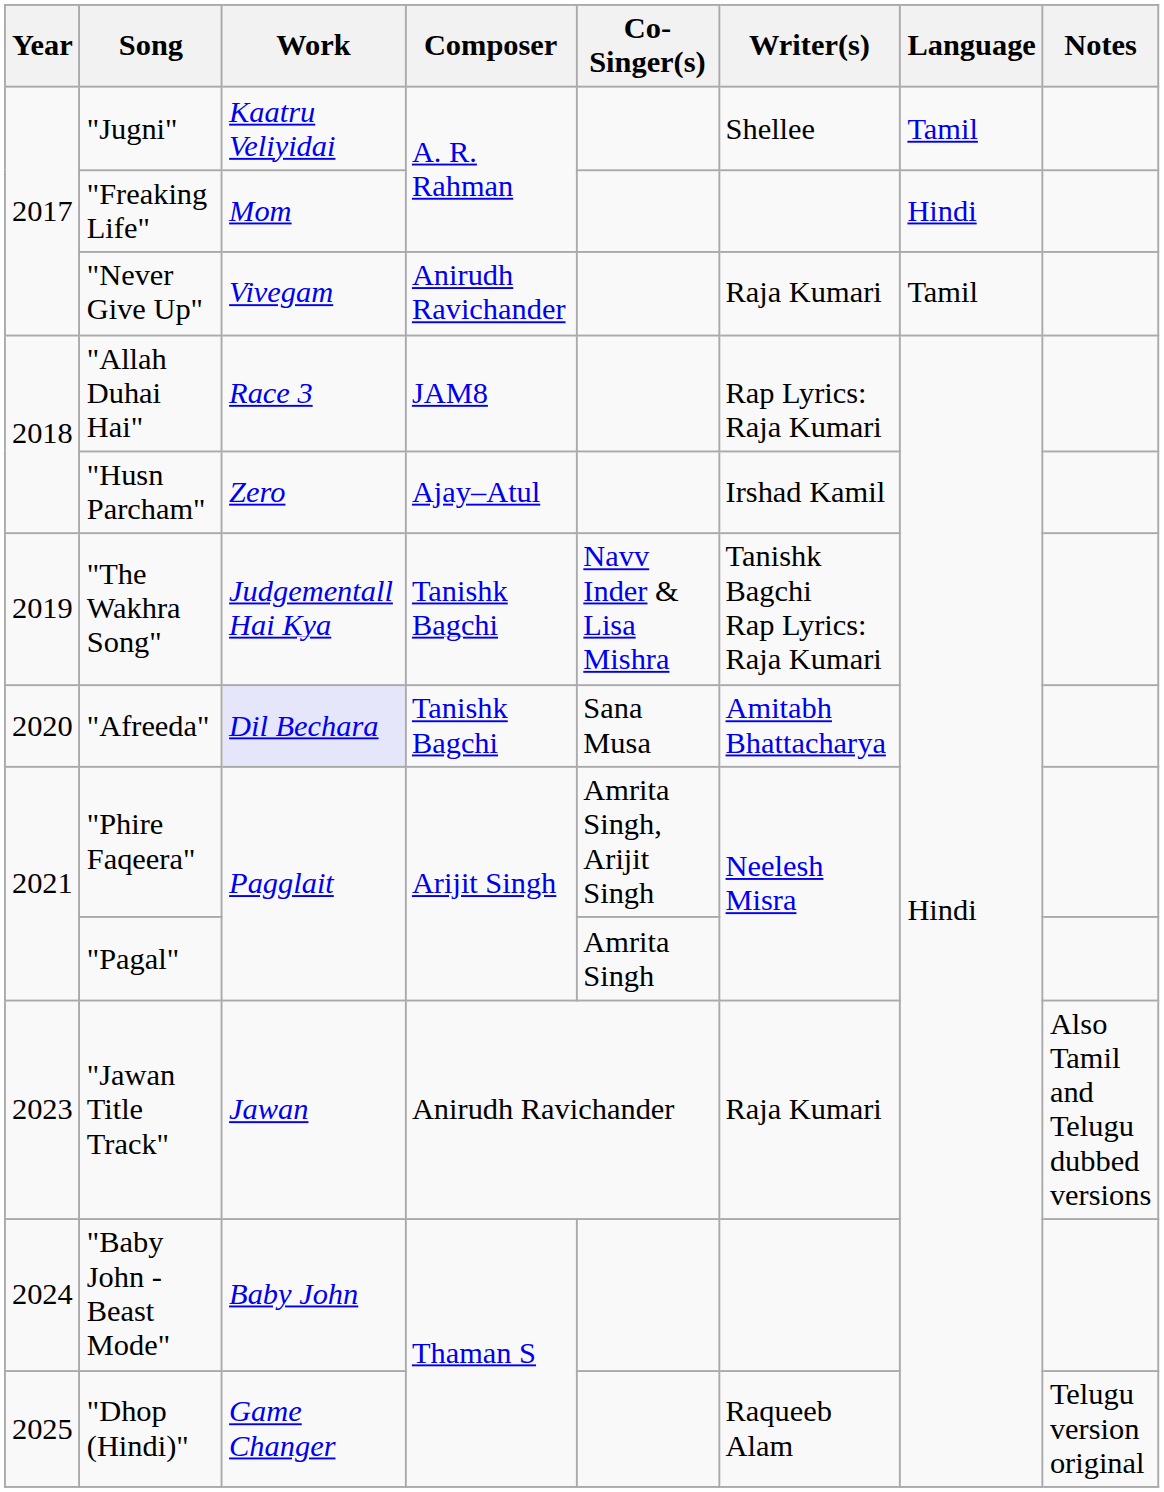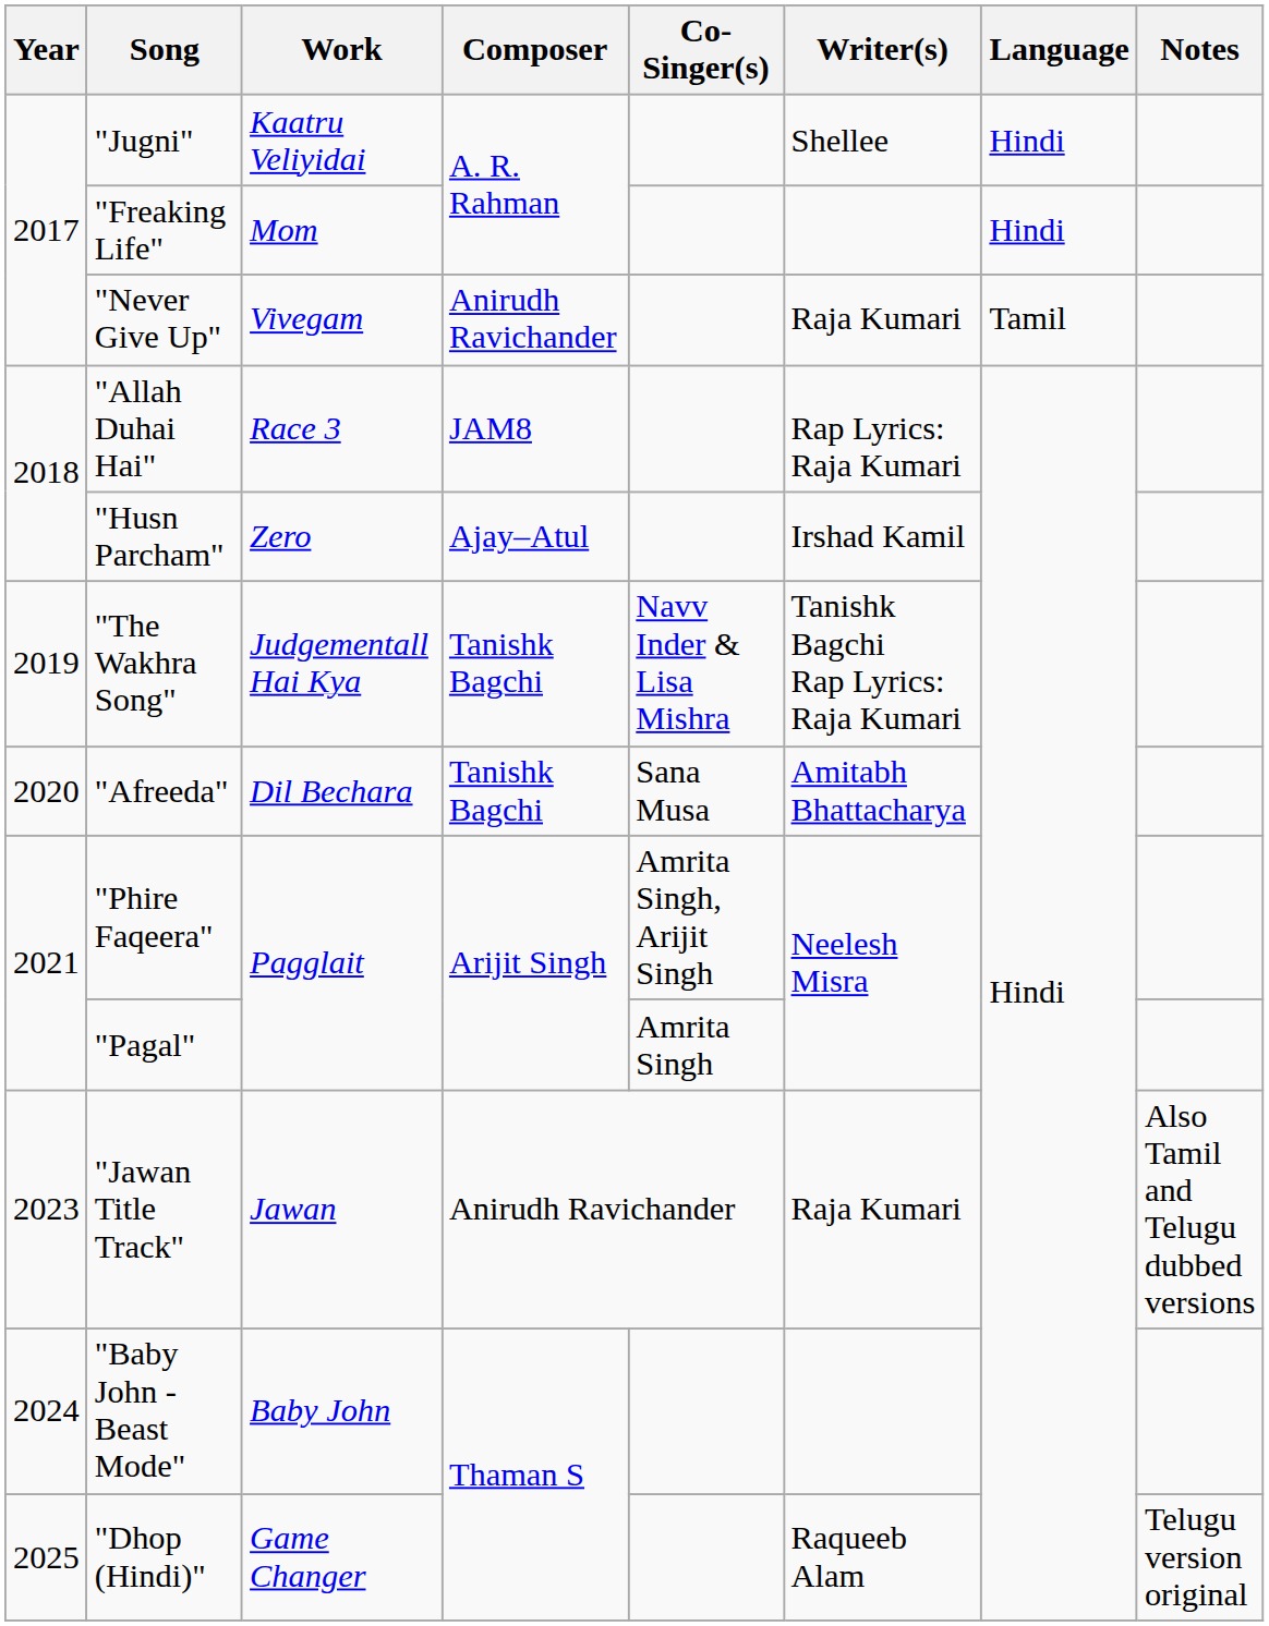"Jugni" | Language: Tamil -> Hindi
"Afreeda" | Work: lavender background -> no background
